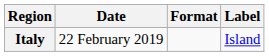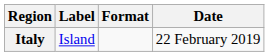columns swapped: Date <-> Label
